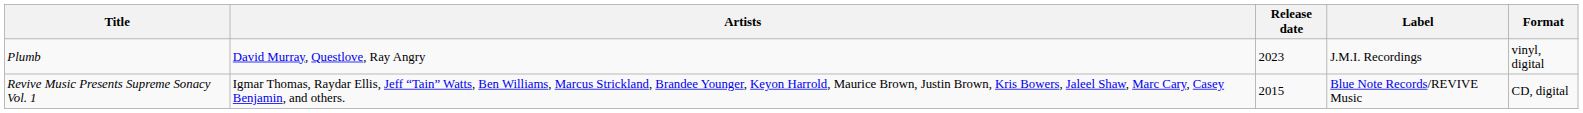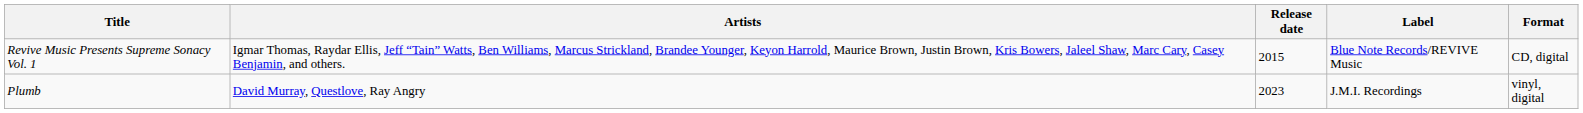rows swapped: Plumb <-> Revive Music Presents Supreme Sonacy Vol. 1
